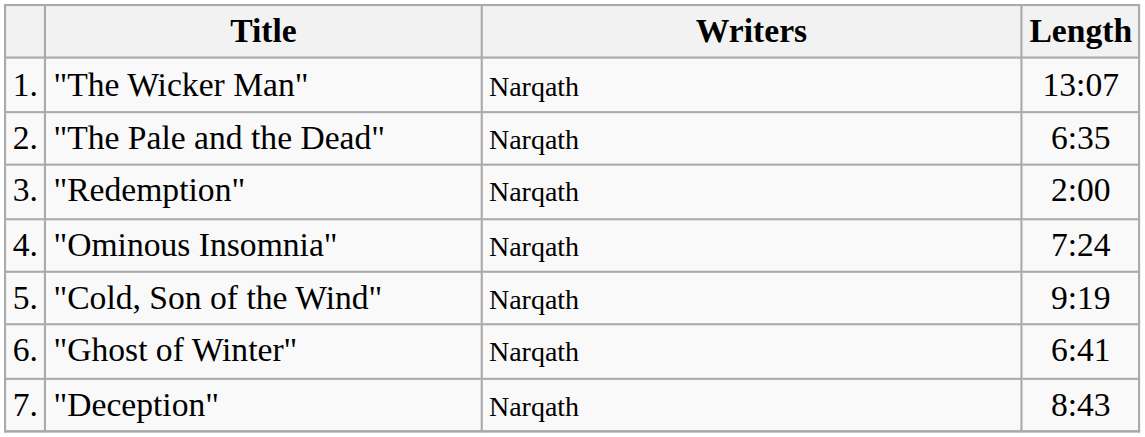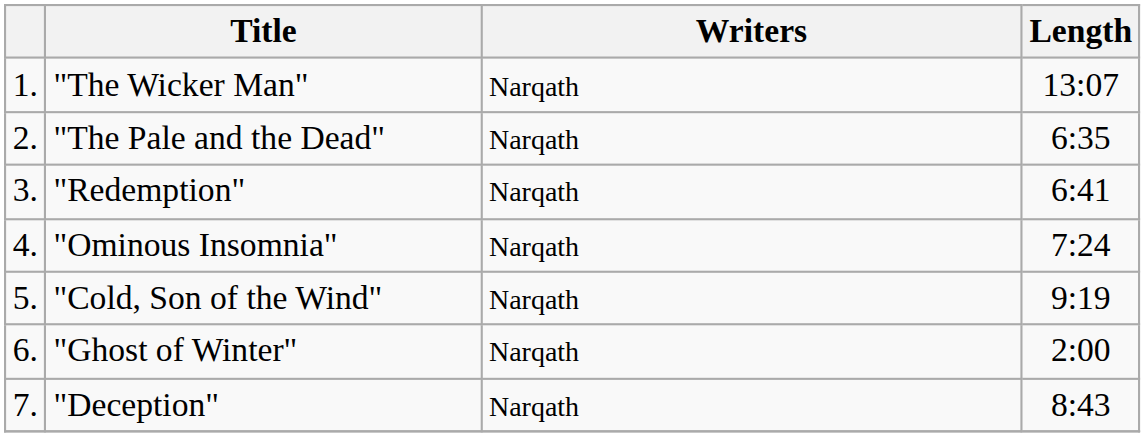"Redemption" | Length: 2:00 -> 6:41
"Ghost of Winter" | Length: 6:41 -> 2:00
